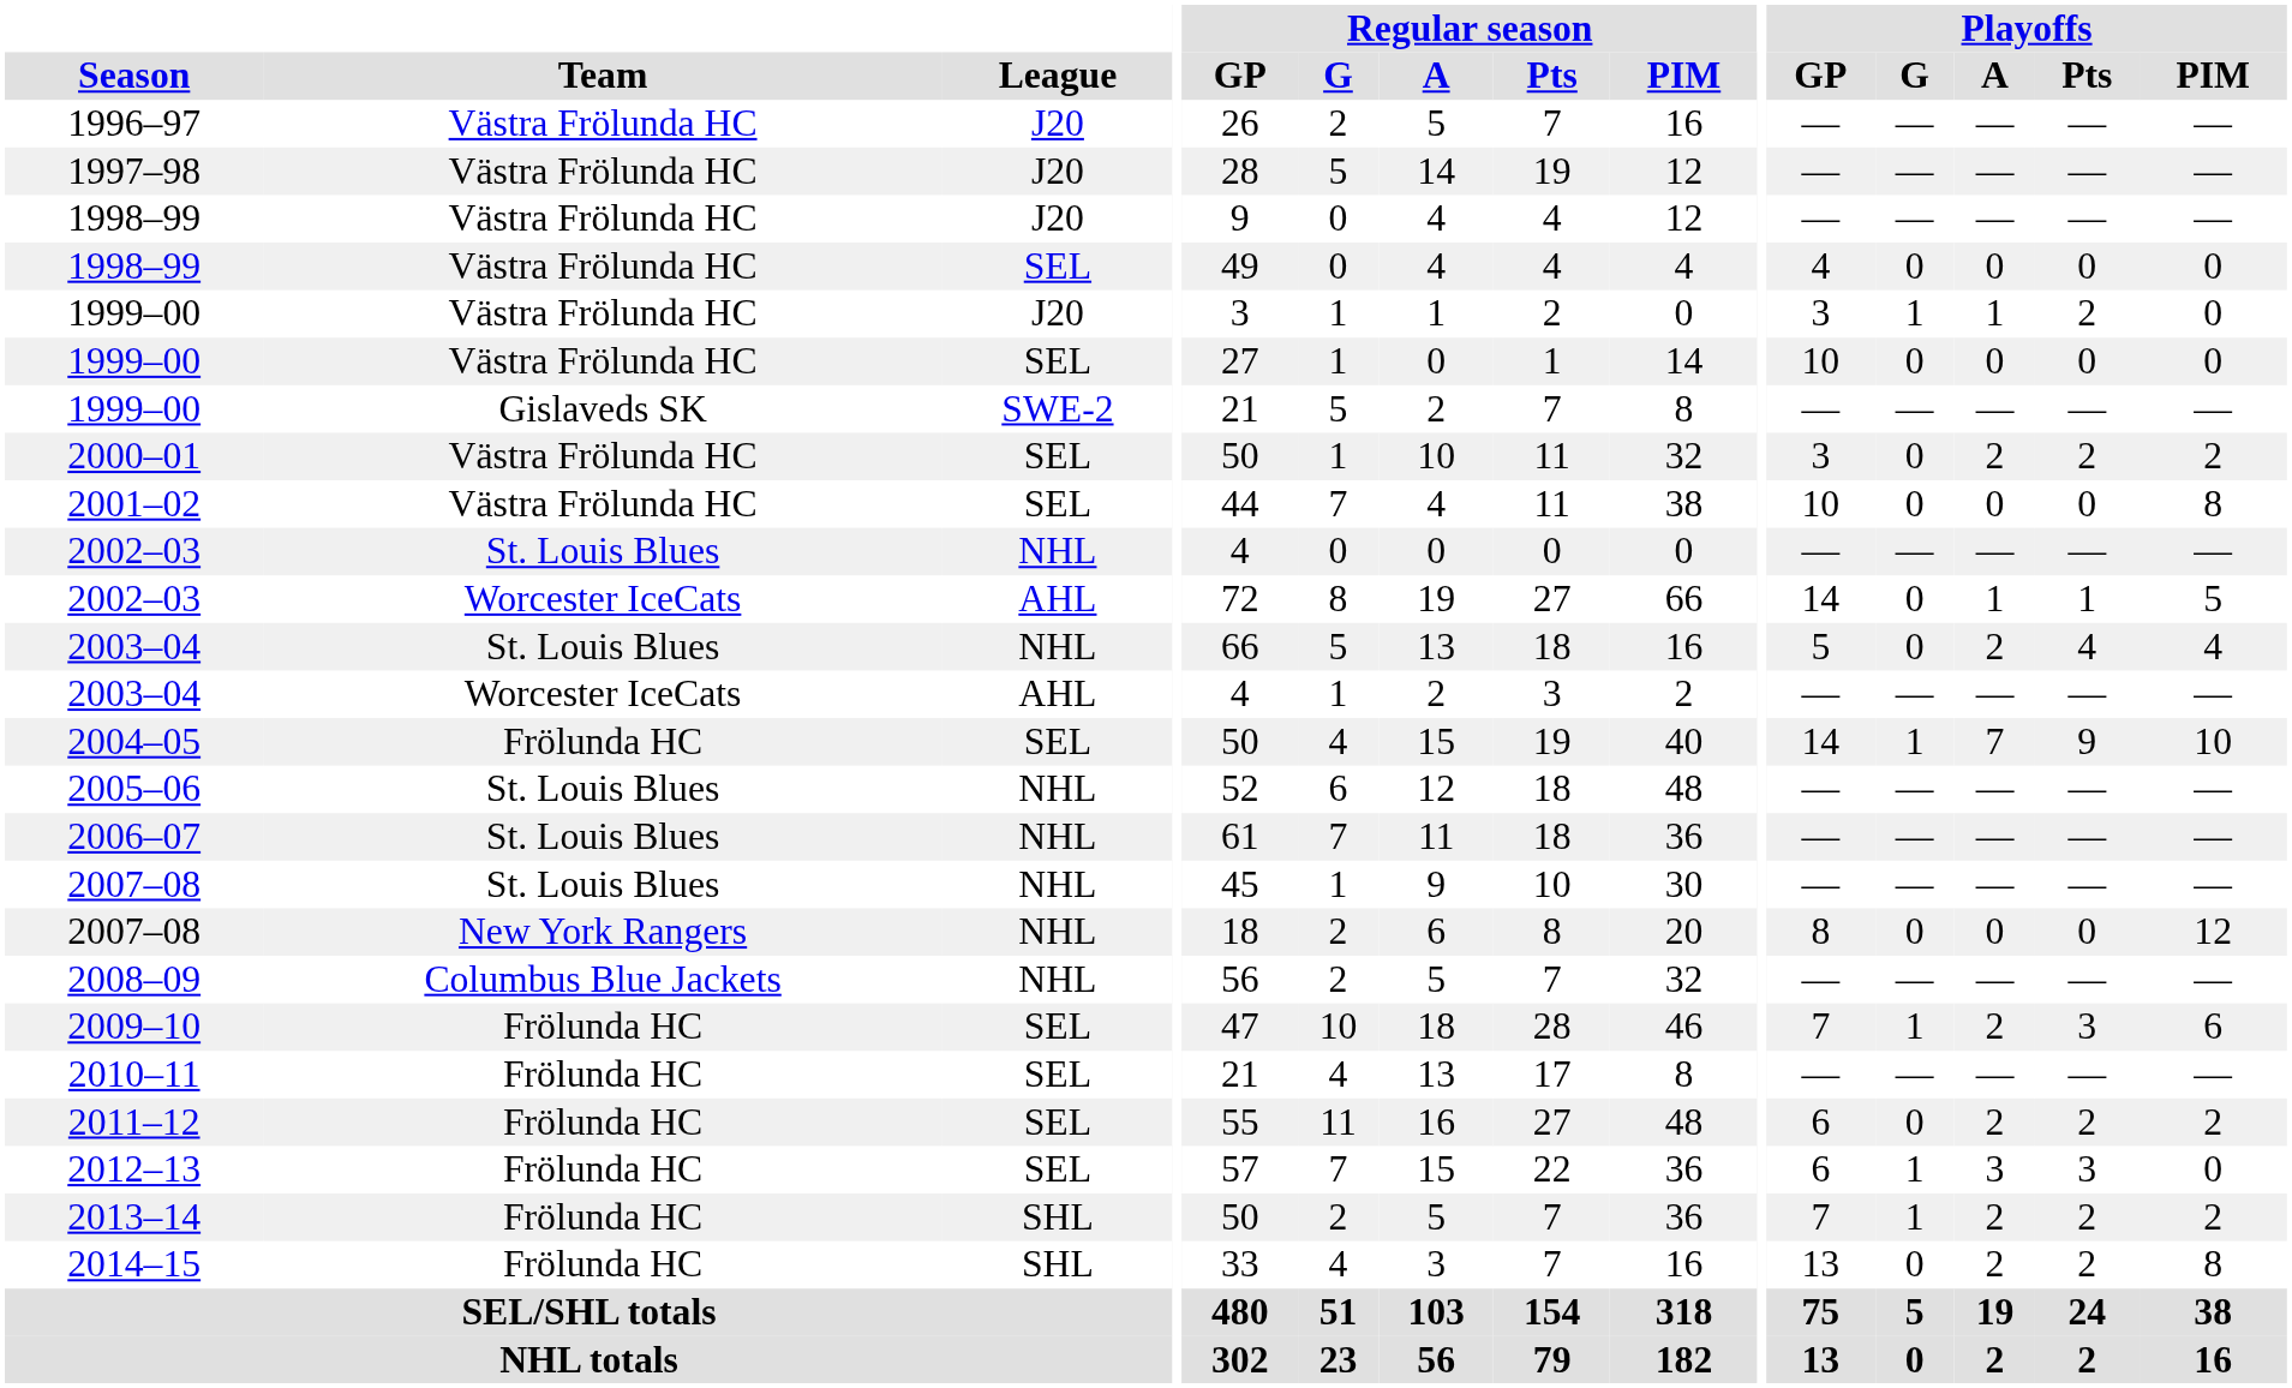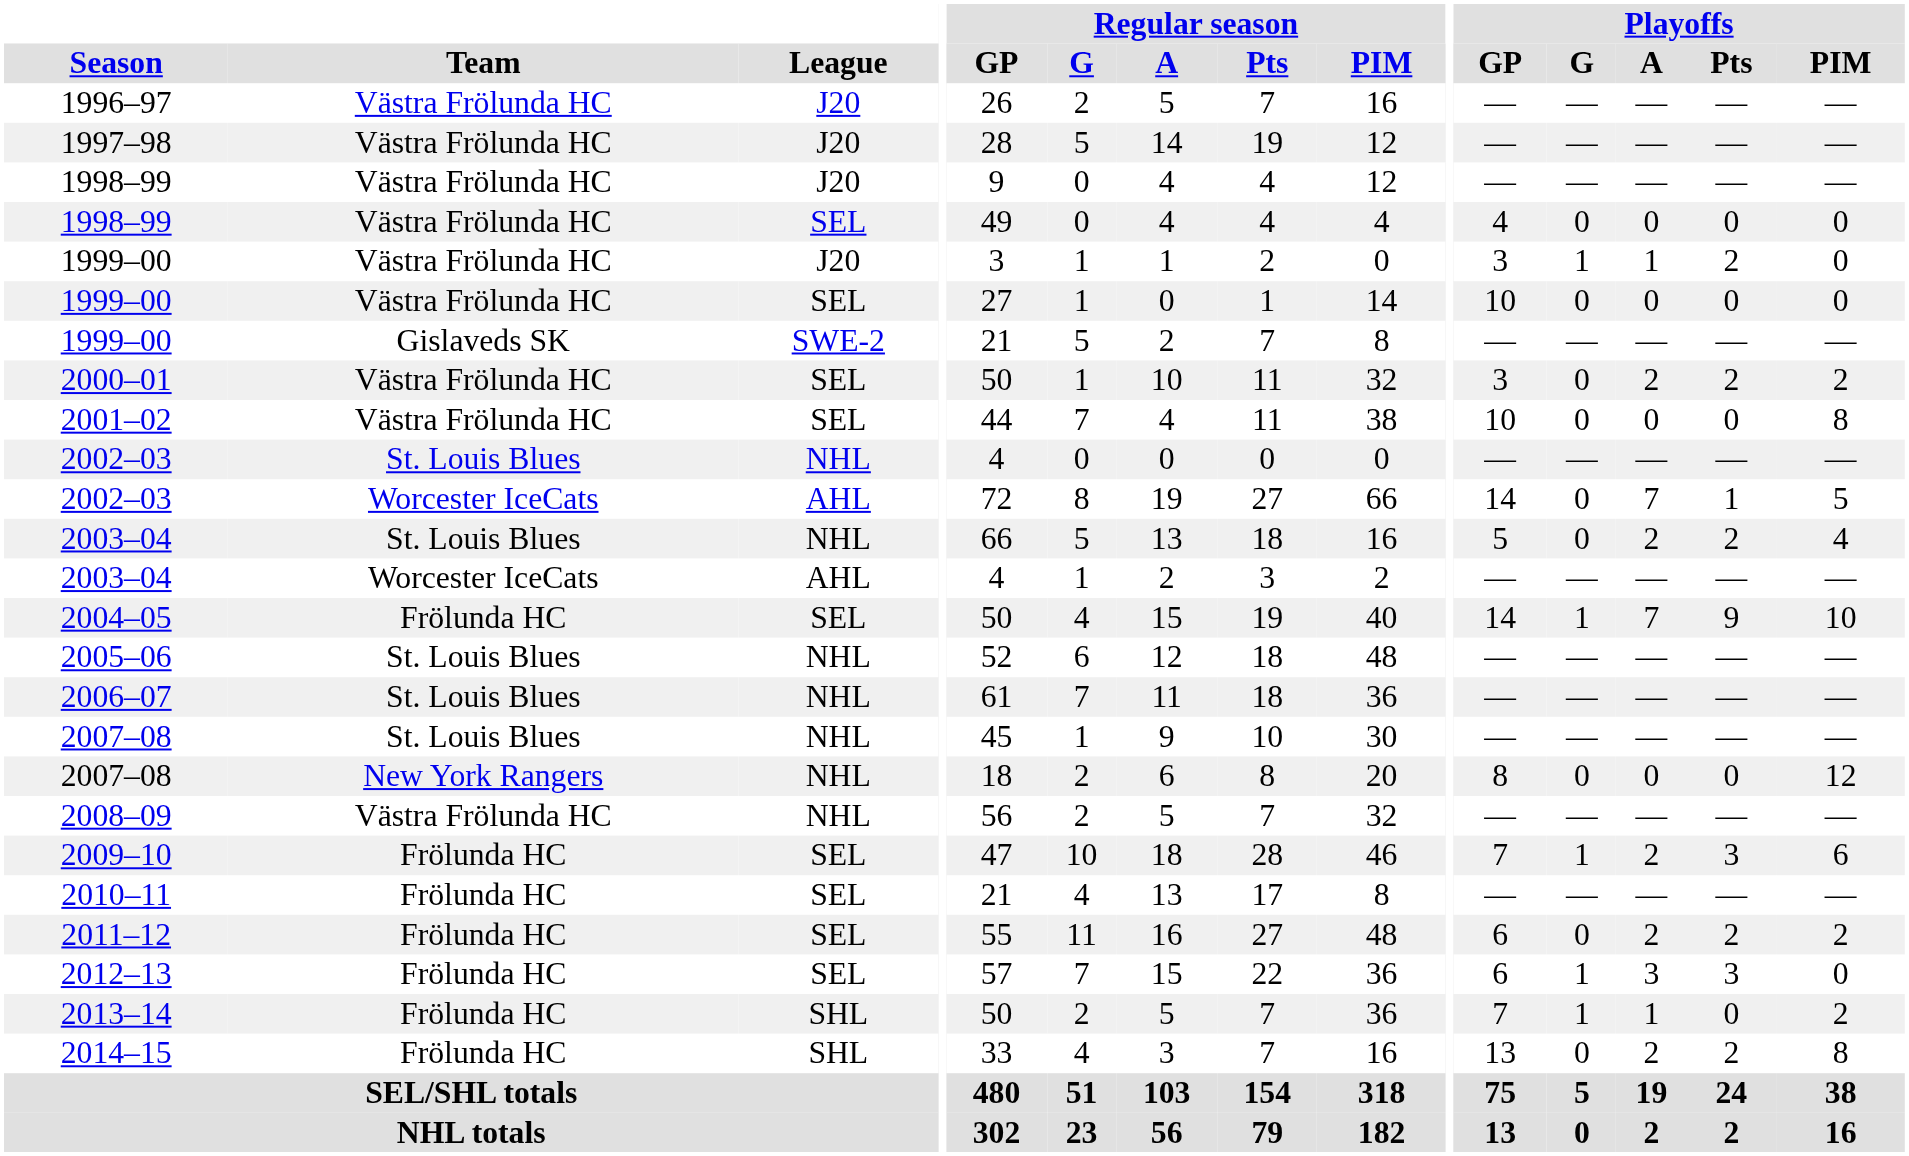2002–03 / AHL | Playoffs / A: 1 -> 7
2003–04 / NHL | Playoffs / Pts: 4 -> 2
2008–09 | Team: Columbus Blue Jackets -> Västra Frölunda HC
2013–14 | Playoffs / A: 2 -> 1
2013–14 | Playoffs / Pts: 2 -> 0
